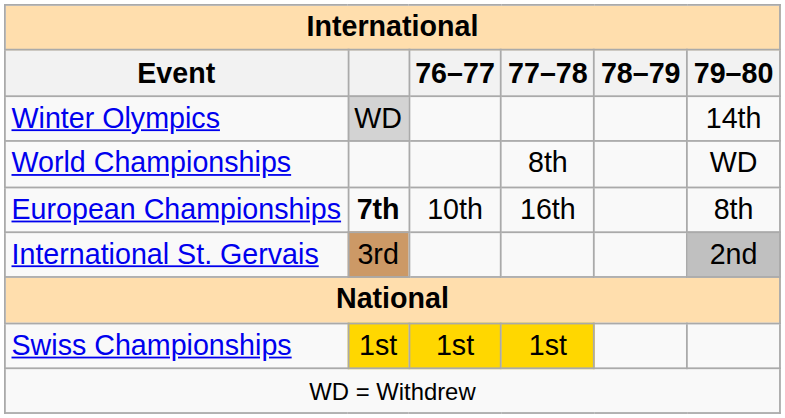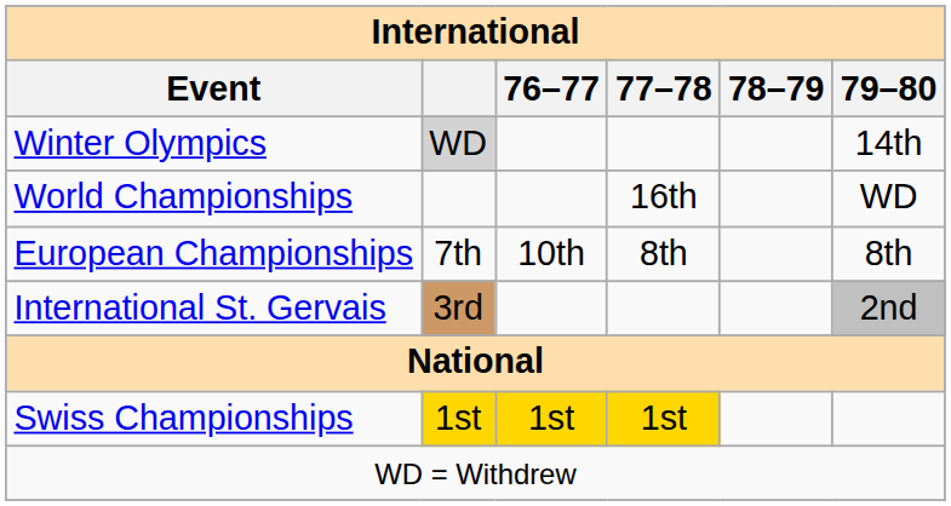World Championships | 77–78: 8th -> 16th
European Championships | column 2: bold -> normal
European Championships | 77–78: 16th -> 8th
